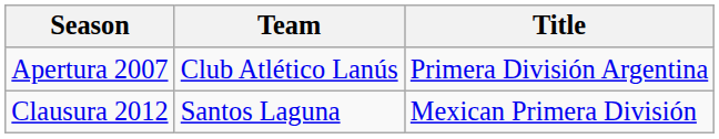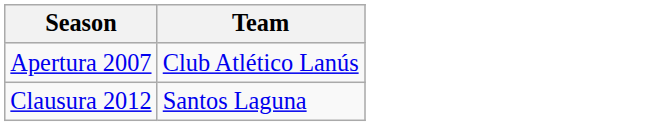- column: Title | Primera División Argentina | Mexican Primera División
